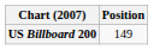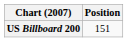US Billboard 200 | Position: 149 -> 151
